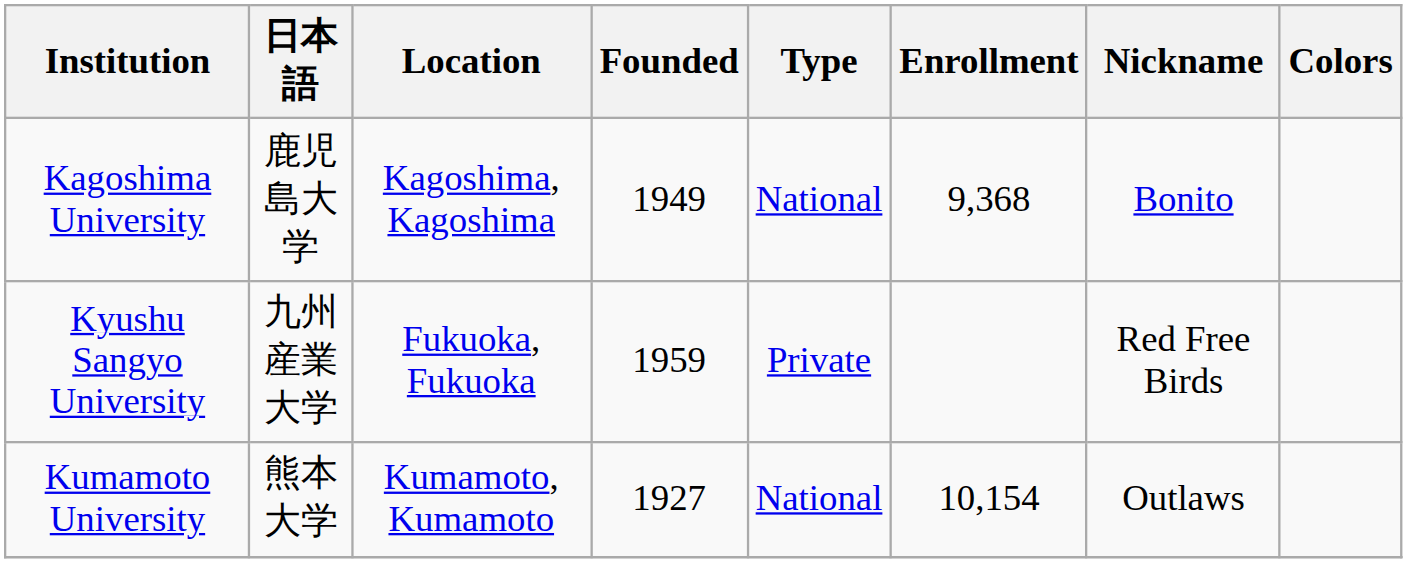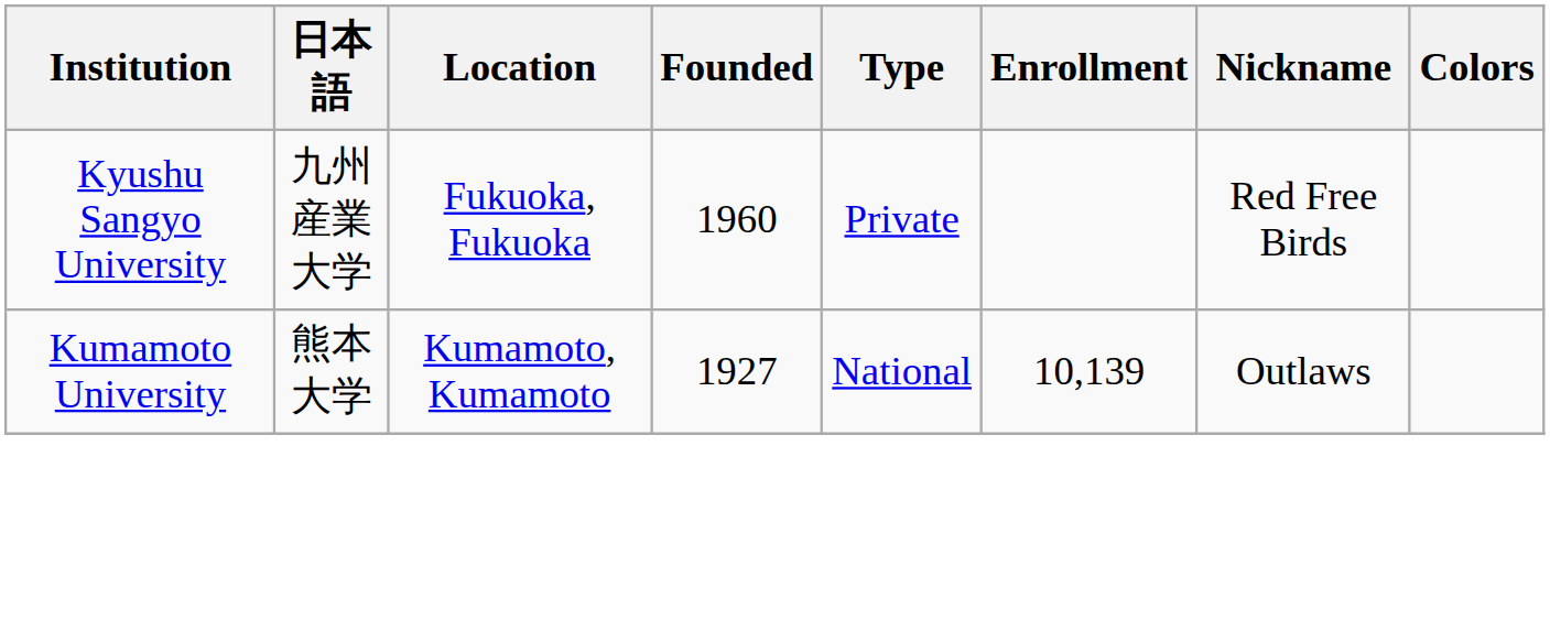- row: Kagoshima University | 鹿児島大学 | Kagoshima, Kagoshima | 1949 | National | 9,368 | Bonito
Kyushu Sangyo University | Founded: 1959 -> 1960
Kumamoto University | Enrollment: 10,154 -> 10,139
